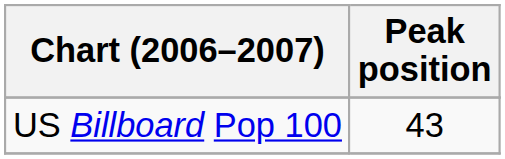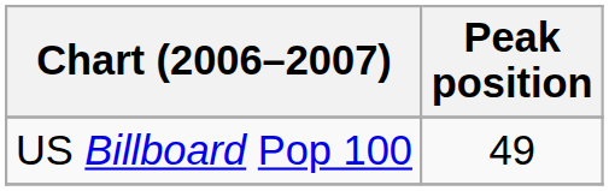US Billboard Pop 100 | Peak position: 43 -> 49
